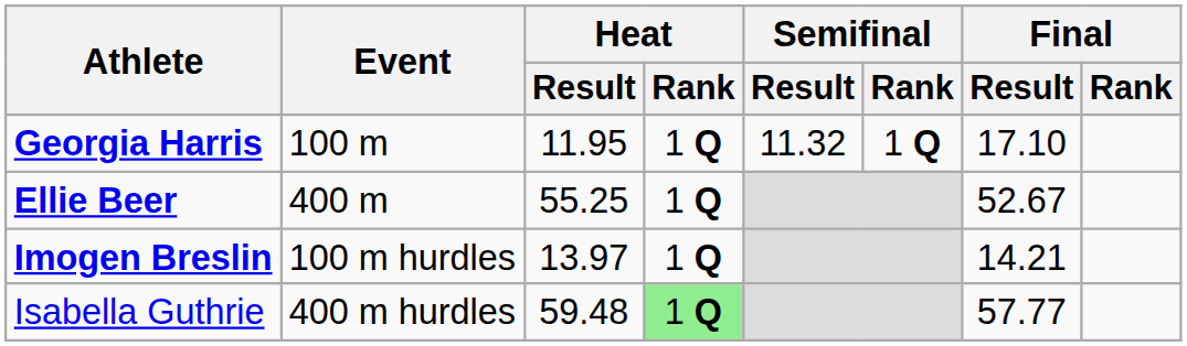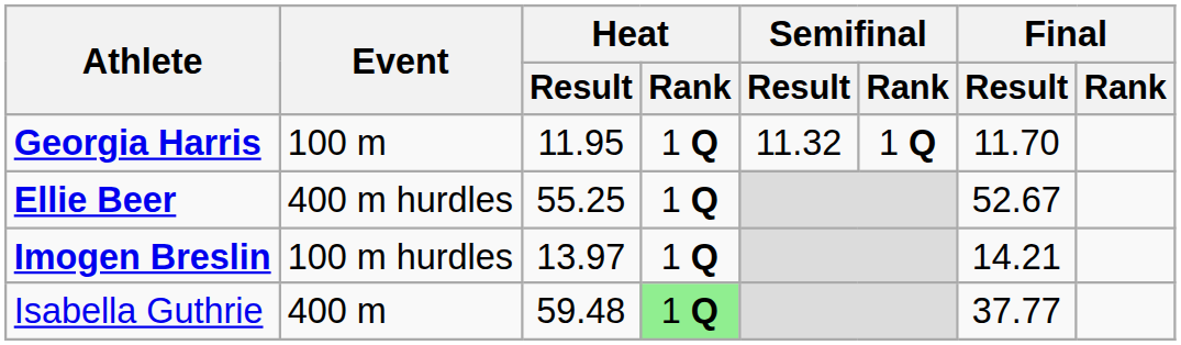Georgia Harris | Final / Result: 17.10 -> 11.70
Ellie Beer | Event: 400 m -> 400 m hurdles
Isabella Guthrie | Event: 400 m hurdles -> 400 m
Isabella Guthrie | Final / Result: 57.77 -> 37.77
